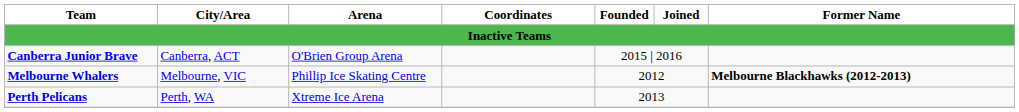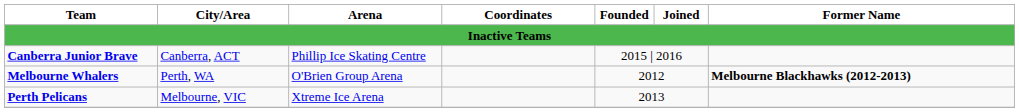Canberra Junior Brave | Arena: O'Brien Group Arena -> Phillip Ice Skating Centre
Melbourne Whalers | City/Area: Melbourne, VIC -> Perth, WA
Melbourne Whalers | Arena: Phillip Ice Skating Centre -> O'Brien Group Arena
Perth Pelicans | City/Area: Perth, WA -> Melbourne, VIC
